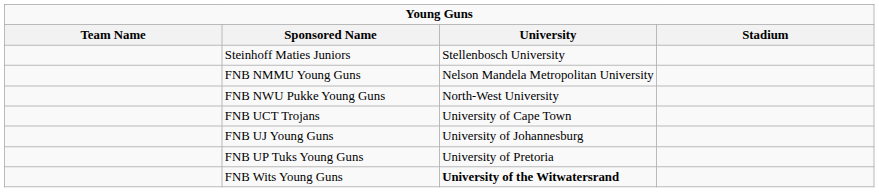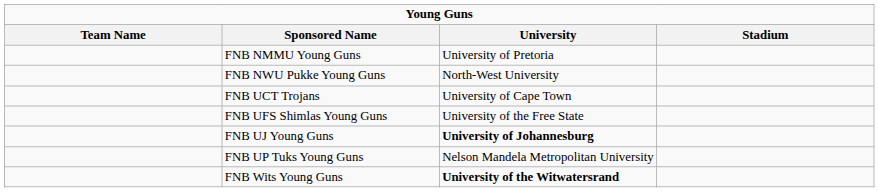- row: Steinhoff Maties Juniors | Stellenbosch University
FNB NMMU Young Guns | University: Nelson Mandela Metropolitan University -> University of Pretoria
+ row: FNB UFS Shimlas Young Guns | University of the Free State
FNB UJ Young Guns | University: normal -> bold
FNB UP Tuks Young Guns | University: University of Pretoria -> Nelson Mandela Metropolitan University
